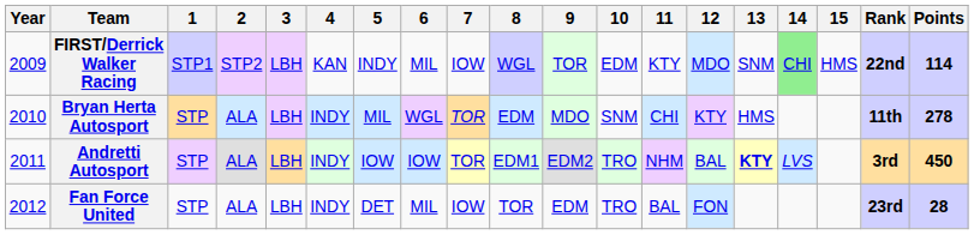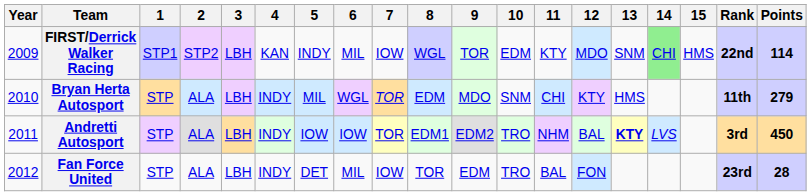Bryan Herta Autosport | Points: 278 -> 279
